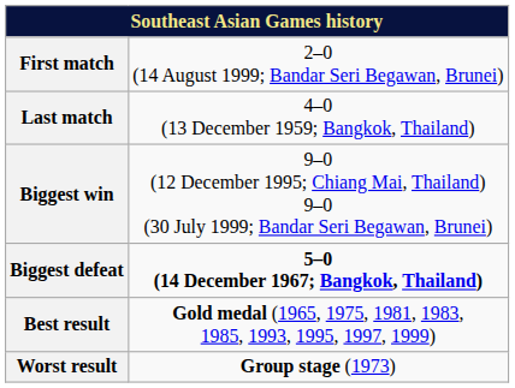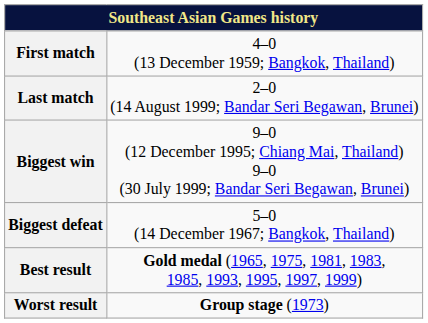First match | column 2: 2–0 (14 August 1999; Bandar Seri Begawan, Brunei) -> 4–0 (13 December 1959; Bangkok, Thailand)
Last match | column 2: 4–0 (13 December 1959; Bangkok, Thailand) -> 2–0 (14 August 1999; Bandar Seri Begawan, Brunei)
Biggest defeat | column 2: bold -> normal
